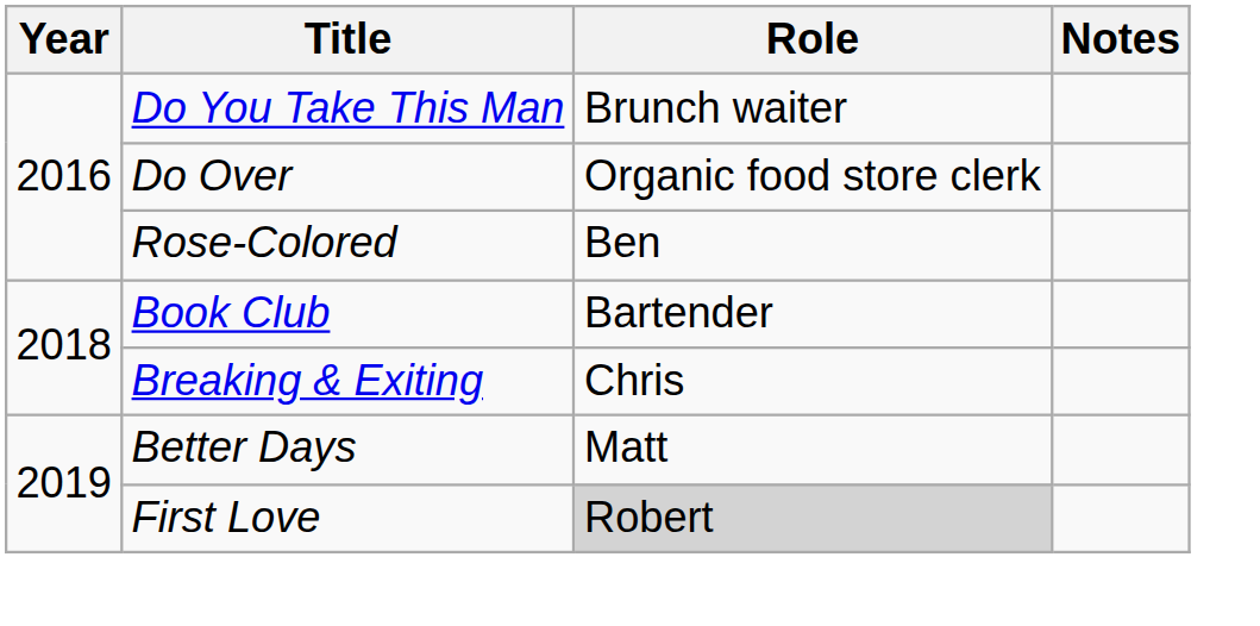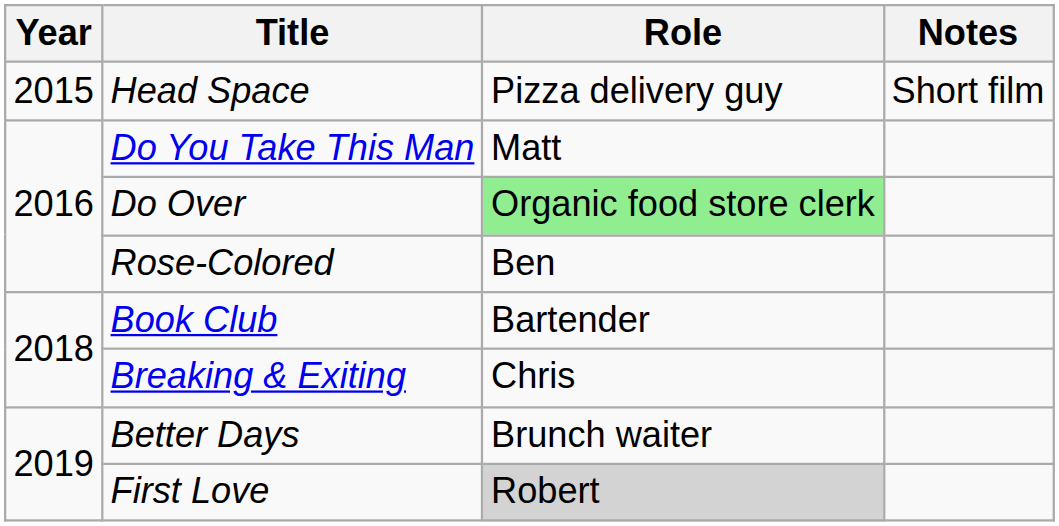+ row: 2015 | Head Space | Pizza delivery guy | Short film
Do You Take This Man | Role: Brunch waiter -> Matt
Do Over | Role: no background -> lightgreen background
Better Days | Role: Matt -> Brunch waiter
